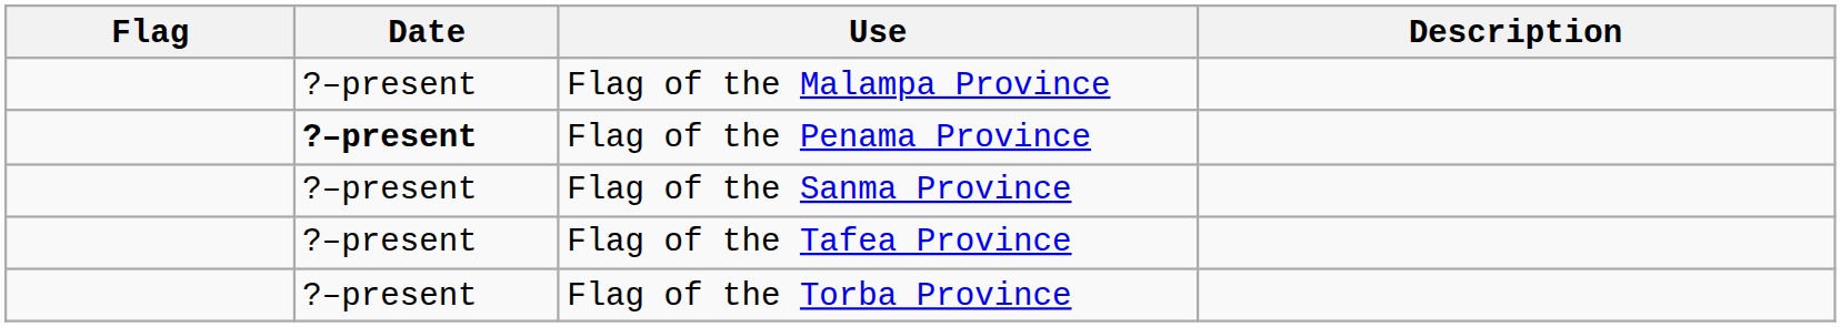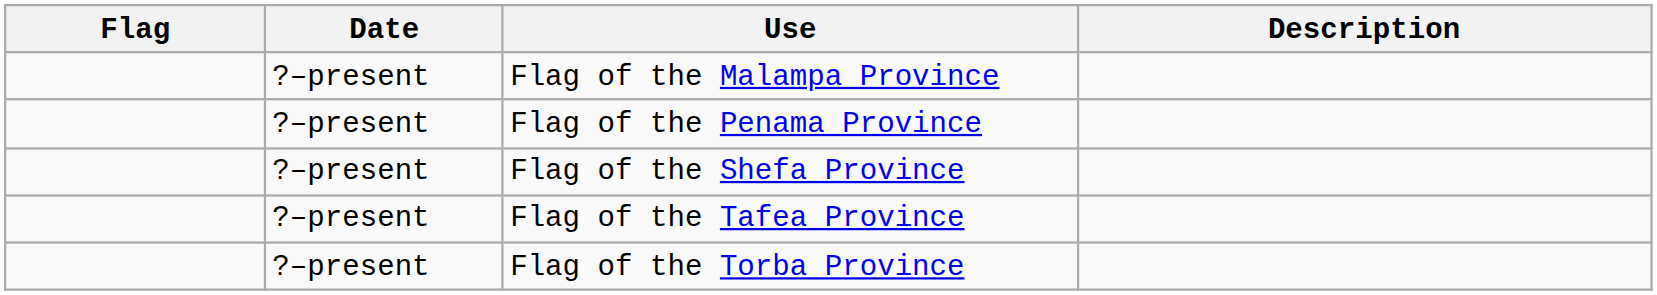Flag of the Penama Province | Date: bold -> normal
- row: ?–present | Flag of the Sanma Province
+ row: ?–present | Flag of the Shefa Province
